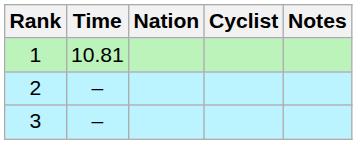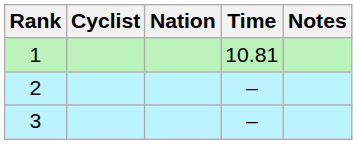columns swapped: Cyclist <-> Time
